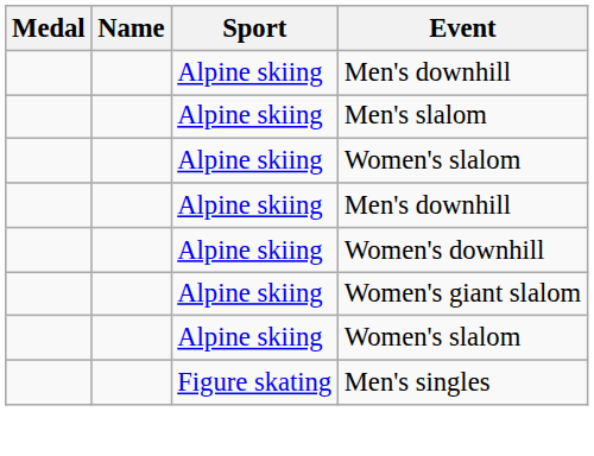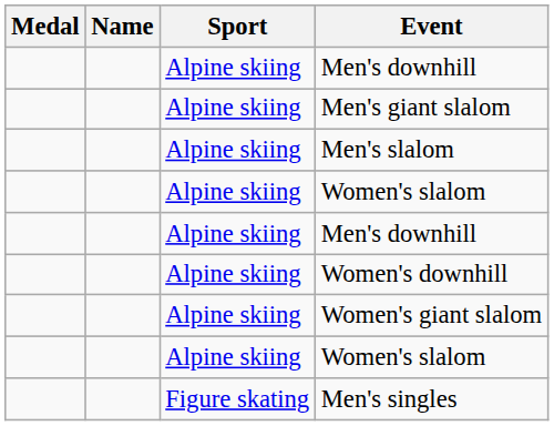+ row: Alpine skiing | Men's giant slalom
